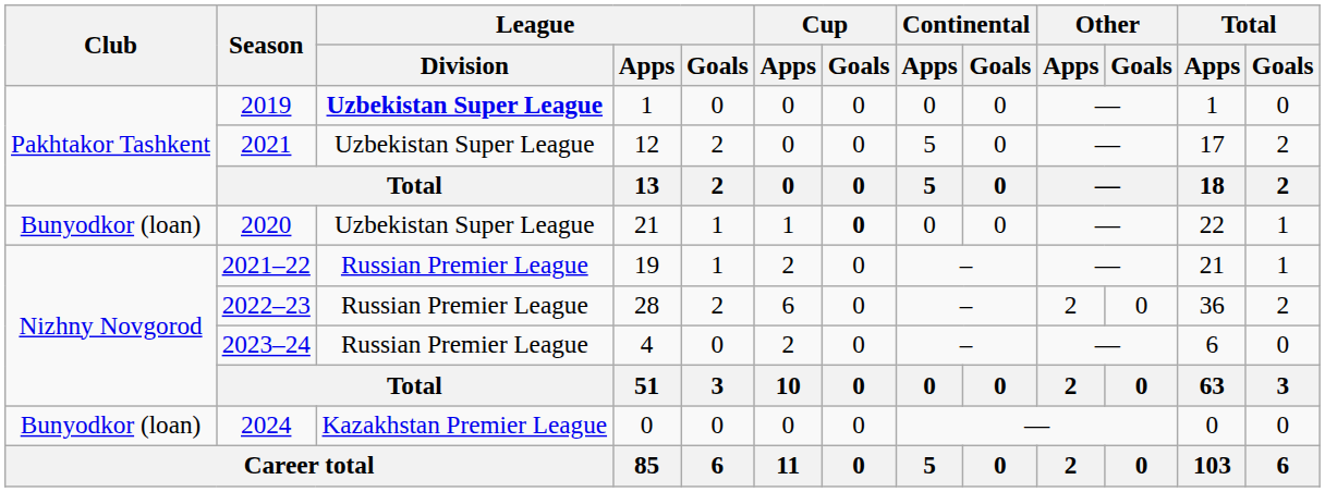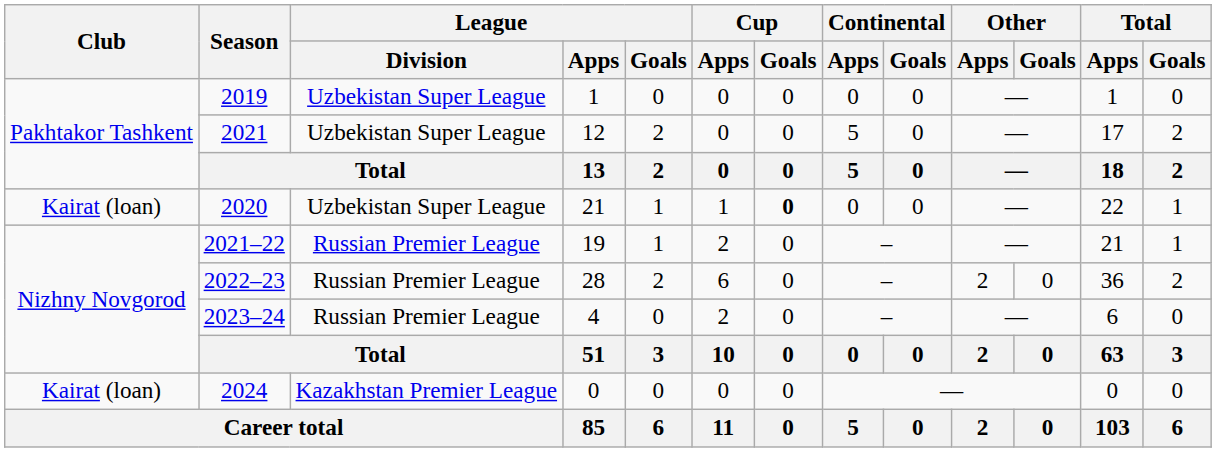2019 | League / Division: bold -> normal
2020 | Club: Bunyodkor (loan) -> Kairat (loan)
2024 | Club: Bunyodkor (loan) -> Kairat (loan)
